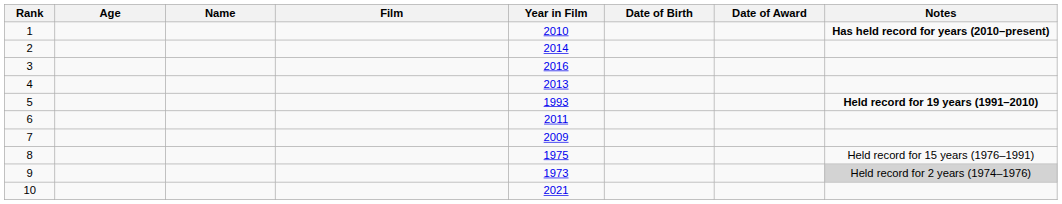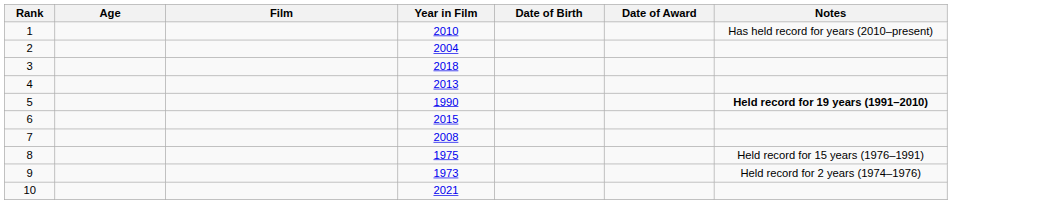- column: Name
1 | Notes: bold -> normal
2 | Year in Film: 2014 -> 2004
3 | Year in Film: 2016 -> 2018
5 | Year in Film: 1993 -> 1990
6 | Year in Film: 2011 -> 2015
7 | Year in Film: 2009 -> 2008
9 | Notes: lightgrey background -> no background
